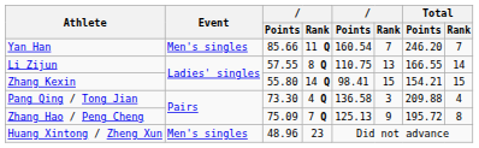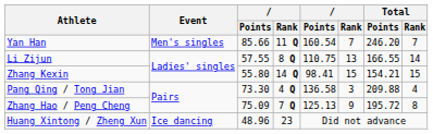Huang Xintong / Zheng Xun | Event: Men's singles -> Ice dancing
